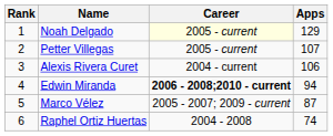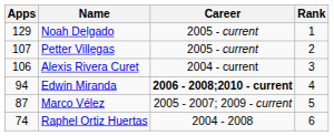columns swapped: Rank <-> Apps
Noah Delgado | Career: lightyellow background -> no background
